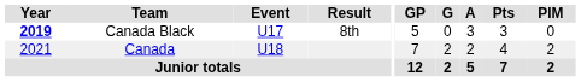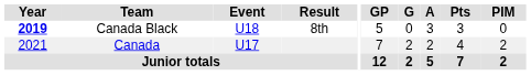Canada Black | Event: U17 -> U18
Canada | Event: U18 -> U17
